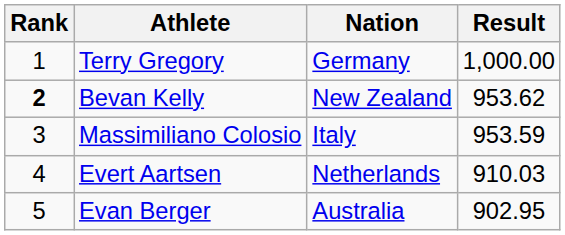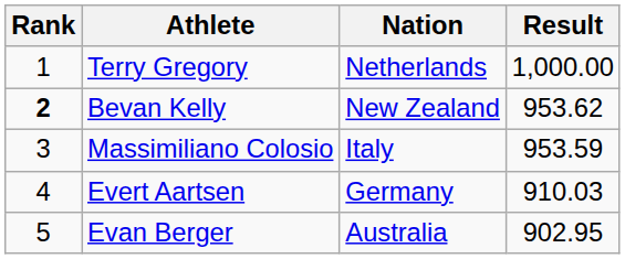Terry Gregory | Nation: Germany -> Netherlands
Evert Aartsen | Nation: Netherlands -> Germany
